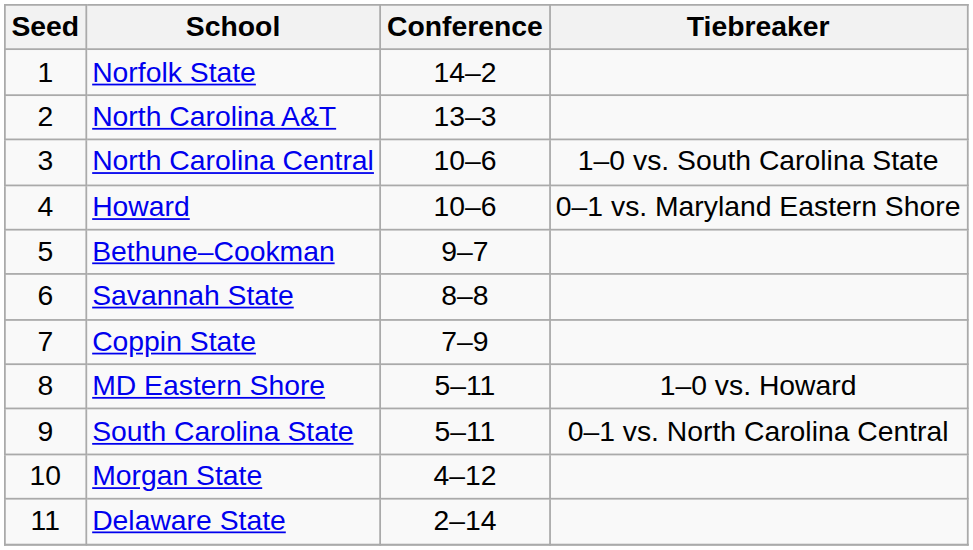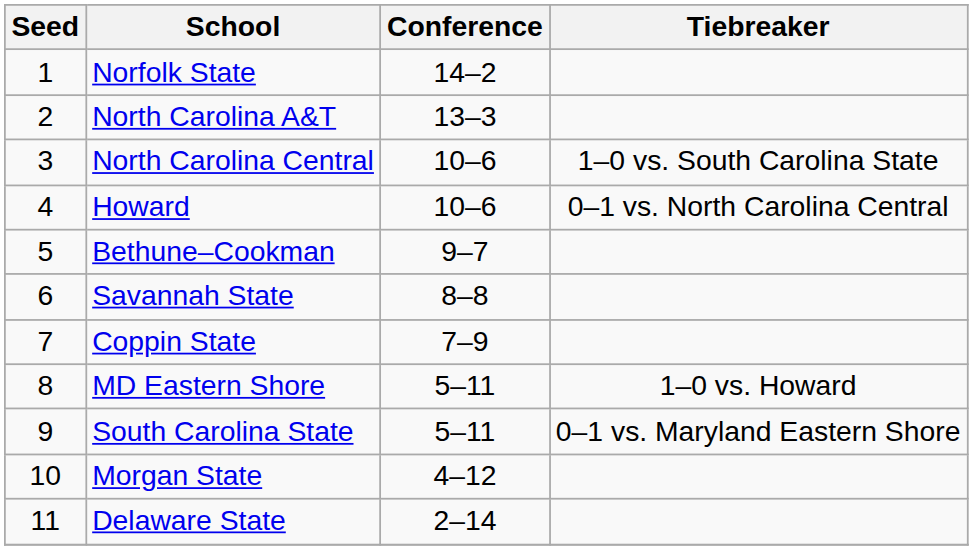Howard | Tiebreaker: 0–1 vs. Maryland Eastern Shore -> 0–1 vs. North Carolina Central
South Carolina State | Tiebreaker: 0–1 vs. North Carolina Central -> 0–1 vs. Maryland Eastern Shore
